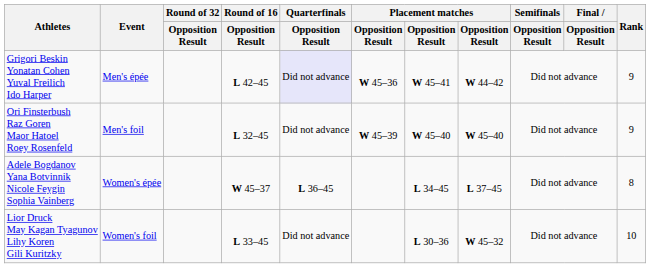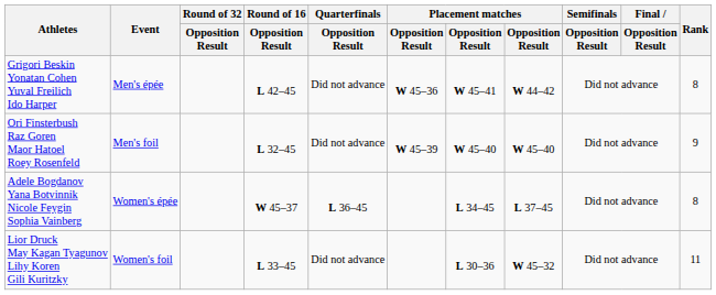Grigori Beskin Yonatan Cohen Yuval Freilich Ido Harper | Quarterfinals / Opposition Result: lavender background -> no background
Grigori Beskin Yonatan Cohen Yuval Freilich Ido Harper | Rank: 9 -> 8
Lior Druck May Kagan Tyagunov Lihy Koren Gili Kuritzky | Rank: 10 -> 11
